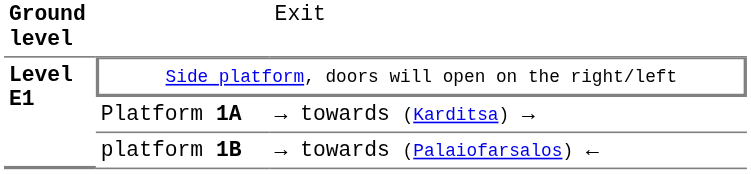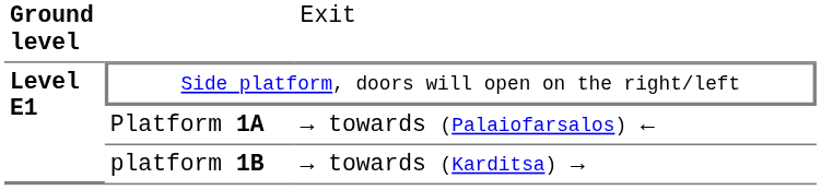Platform 1Α | column 3: → towards (Karditsa) → -> → towards (Palaiofarsalos) ←
platform 1Β | column 3: → towards (Palaiofarsalos) ← -> → towards (Karditsa) →
